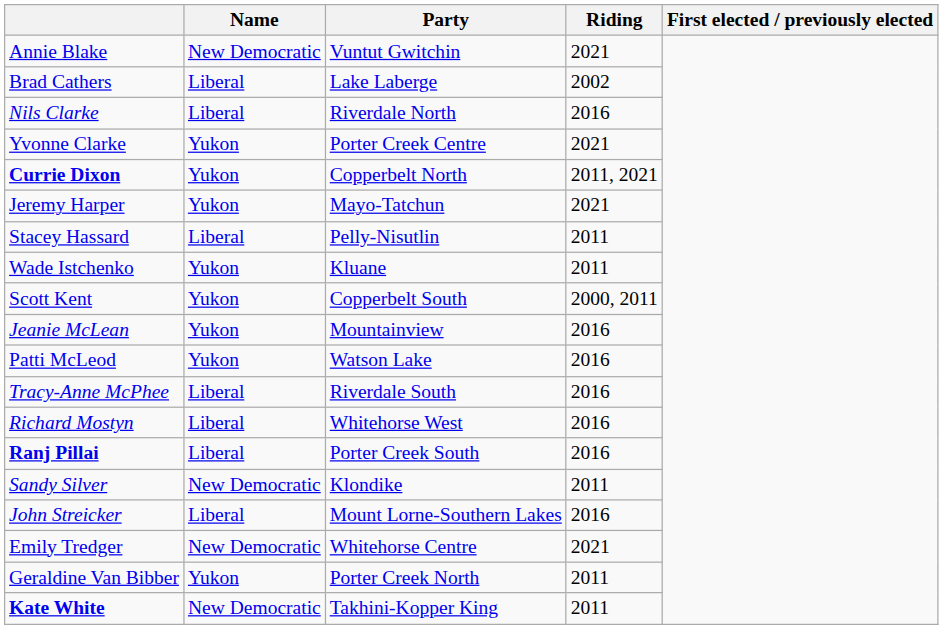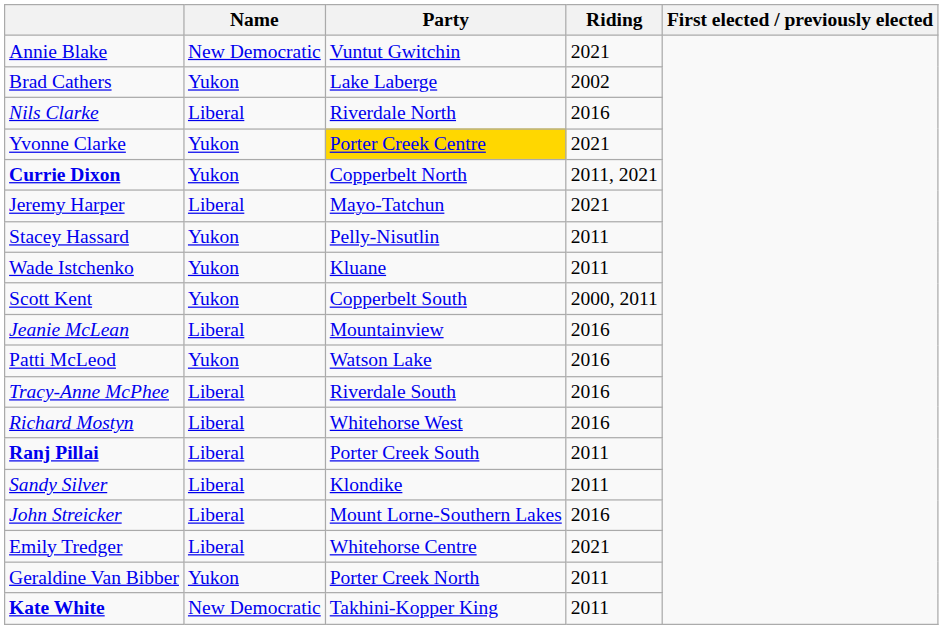Brad Cathers | Name: Liberal -> Yukon
Yvonne Clarke | Party: no background -> gold background
Jeremy Harper | Name: Yukon -> Liberal
Stacey Hassard | Name: Liberal -> Yukon
Jeanie McLean | Name: Yukon -> Liberal
Ranj Pillai | Riding: 2016 -> 2011
Sandy Silver | Name: New Democratic -> Liberal
Emily Tredger | Name: New Democratic -> Liberal
